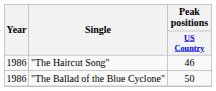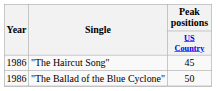"The Haircut Song" | Peak positions / US Country: 46 -> 45
